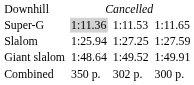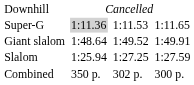rows swapped: Giant slalom <-> Slalom
